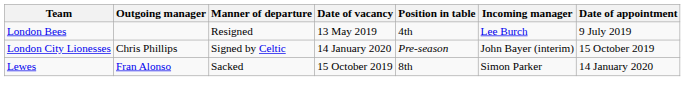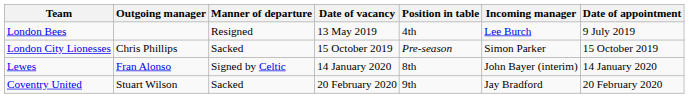London City Lionesses | Manner of departure: Signed by Celtic -> Sacked
London City Lionesses | Date of vacancy: 14 January 2020 -> 15 October 2019
London City Lionesses | Incoming manager: John Bayer (interim) -> Simon Parker
Lewes | Manner of departure: Sacked -> Signed by Celtic
Lewes | Date of vacancy: 15 October 2019 -> 14 January 2020
Lewes | Incoming manager: Simon Parker -> John Bayer (interim)
+ row: Coventry United | Stuart Wilson | Sacked | 20 February 2020 | 9th | Jay Bradford | 20 February 2020
